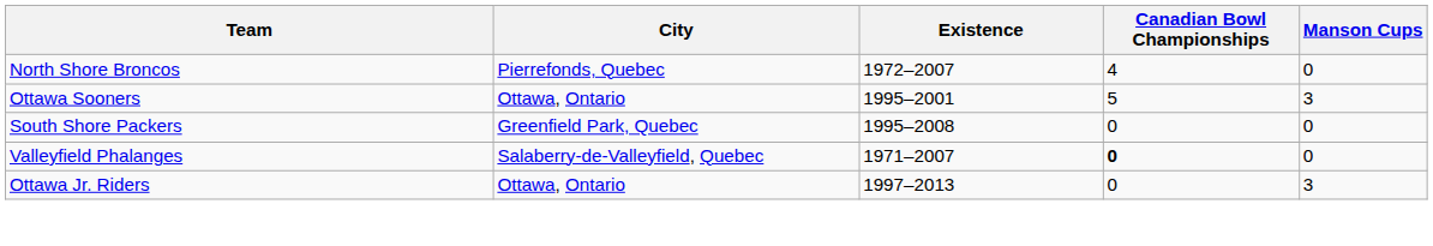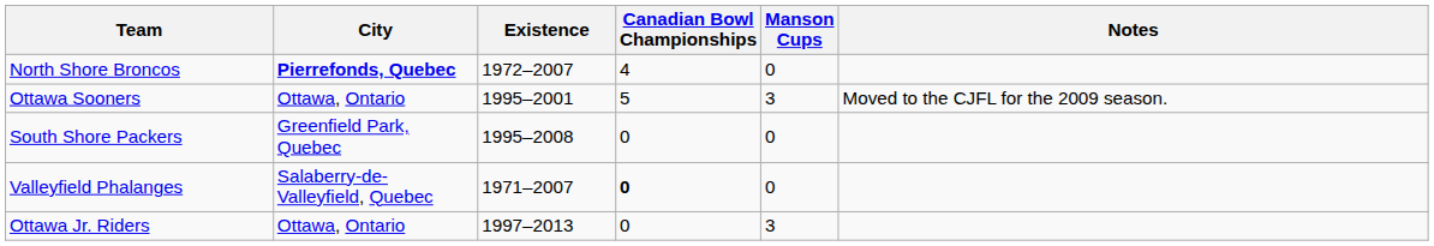+ column: Notes | Moved to the CJFL for the 2009 season.
North Shore Broncos | City: normal -> bold
